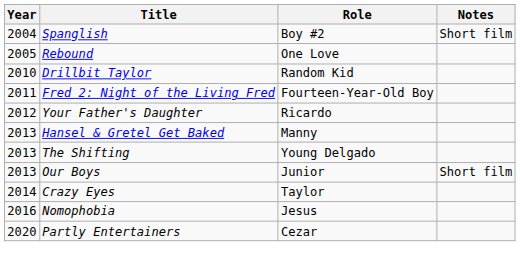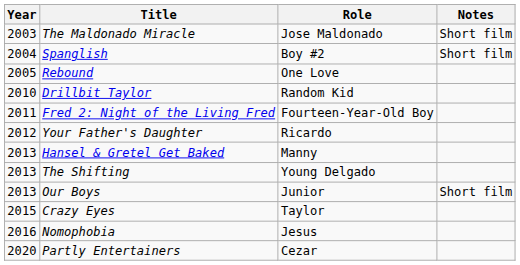+ row: 2003 | The Maldonado Miracle | Jose Maldonado | Short film
Crazy Eyes | Year: 2014 -> 2015
